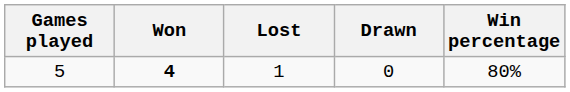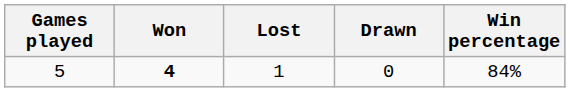5 | Win percentage: 80% -> 84%
